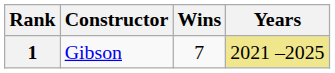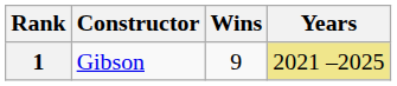1 | Wins: 7 -> 9
